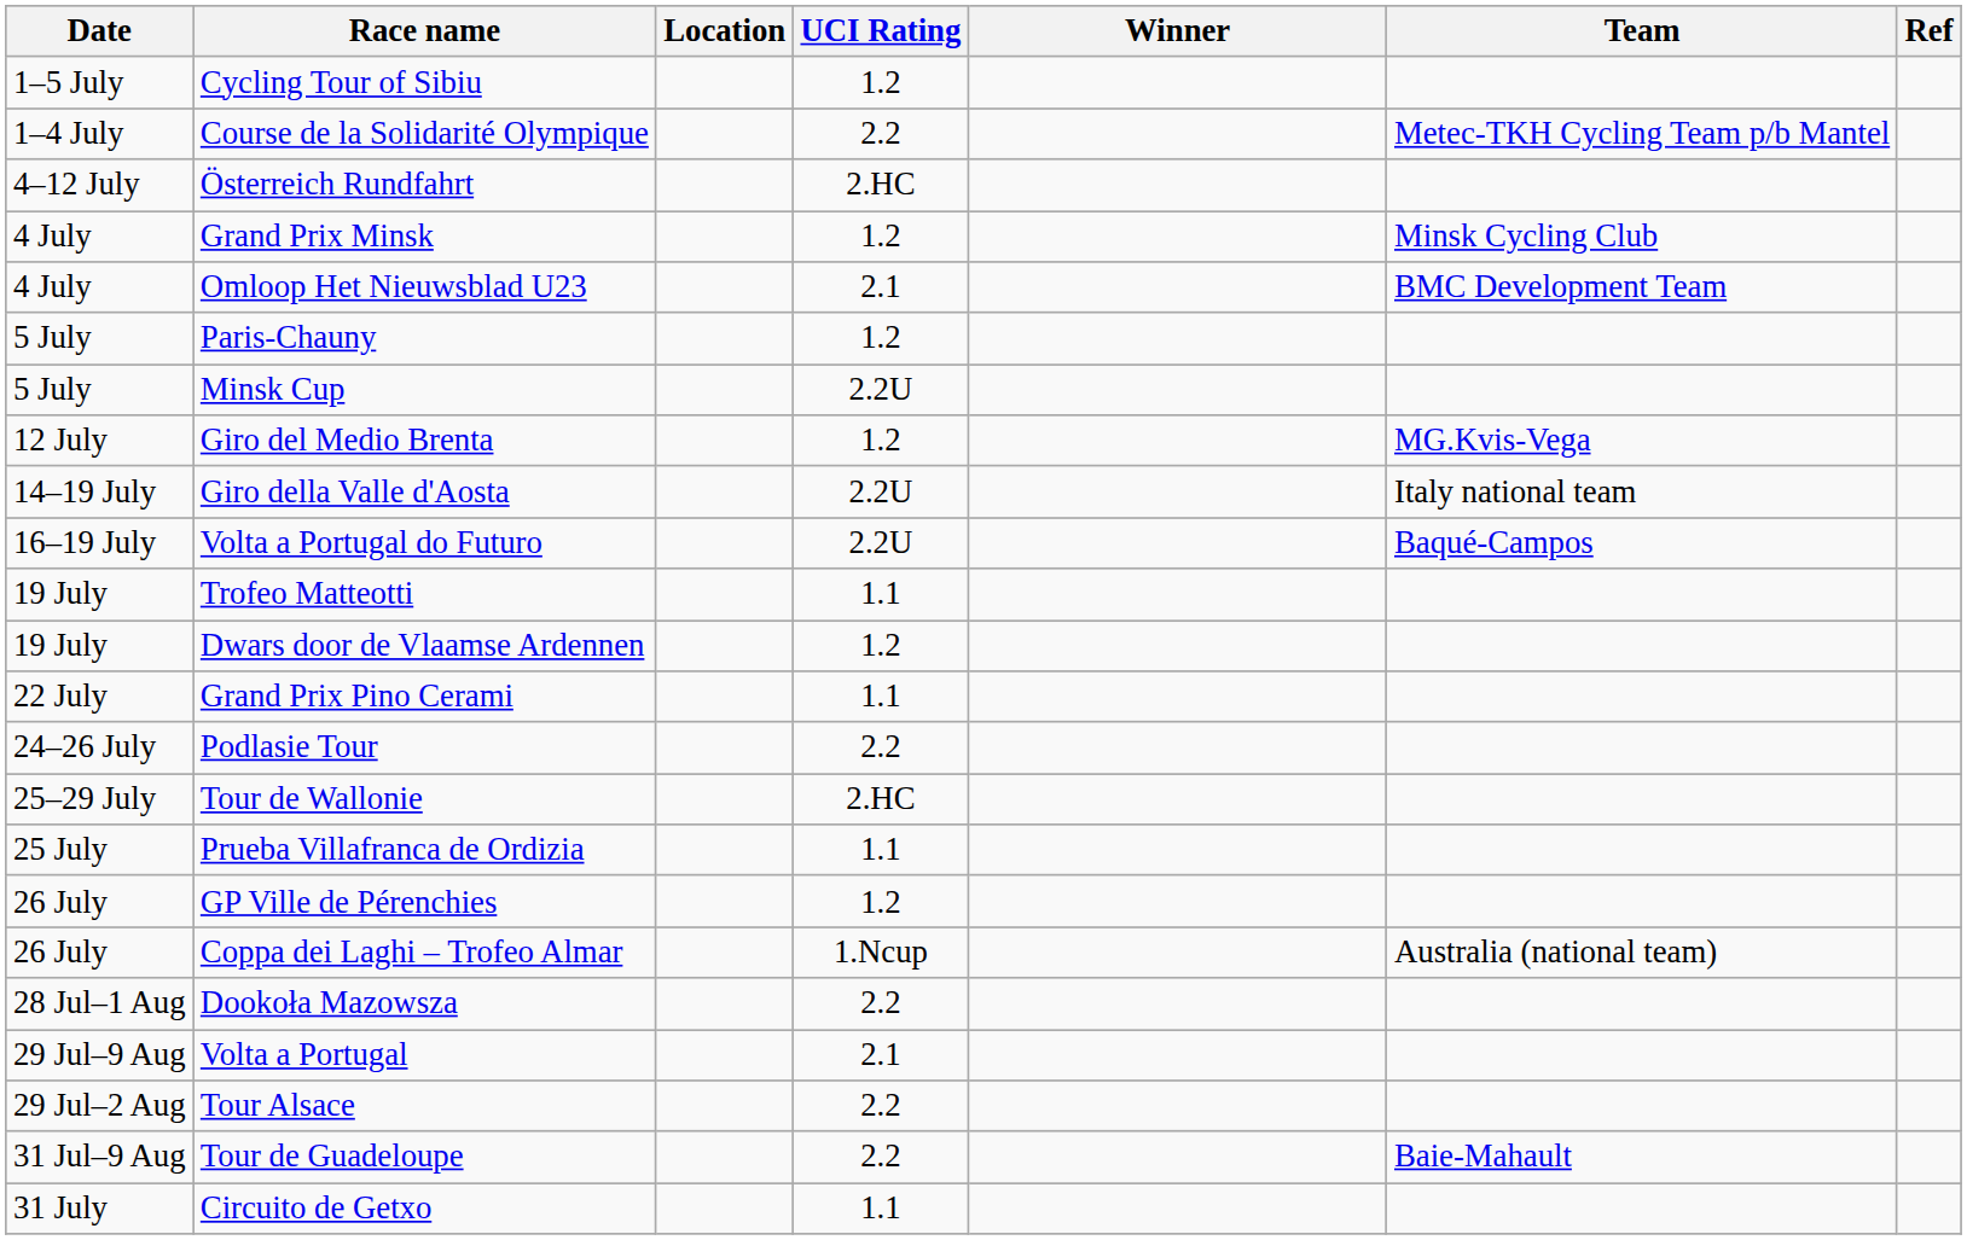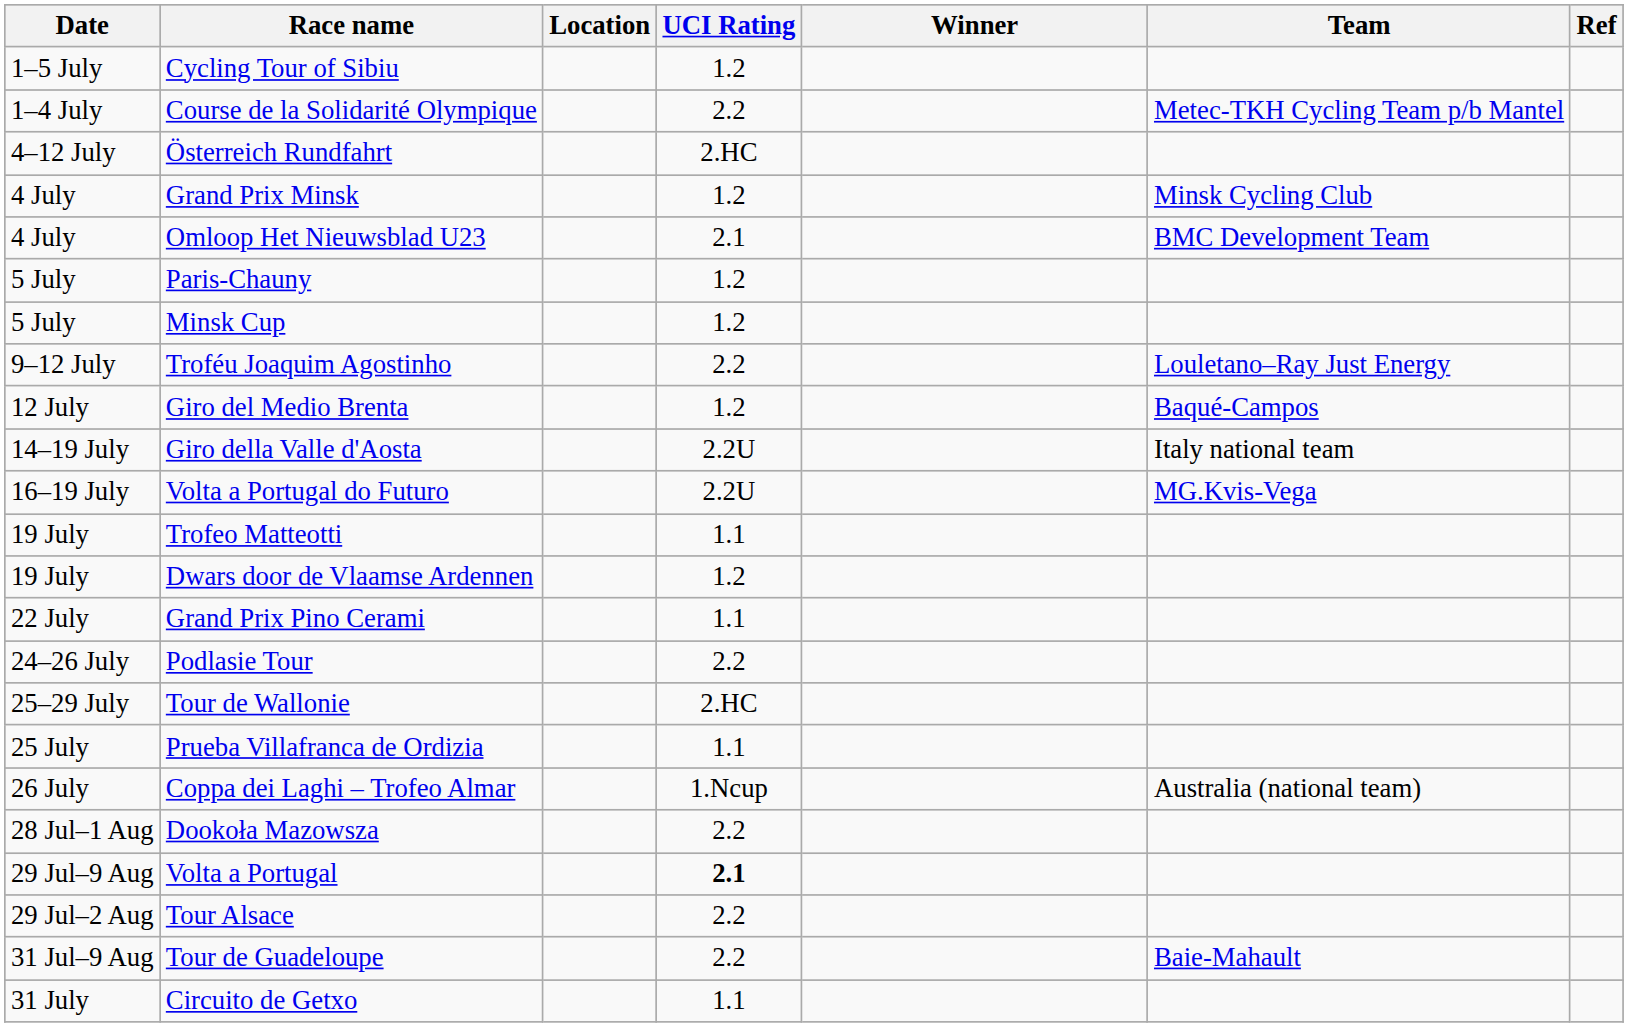Minsk Cup | UCI Rating: 2.2U -> 1.2
+ row: 9–12 July | Troféu Joaquim Agostinho | 2.2 | Louletano–Ray Just Energy
Giro del Medio Brenta | Team: MG.Kvis-Vega -> Baqué-Campos
Volta a Portugal do Futuro | Team: Baqué-Campos -> MG.Kvis-Vega
- row: 26 July | GP Ville de Pérenchies | 1.2
Volta a Portugal | UCI Rating: normal -> bold
